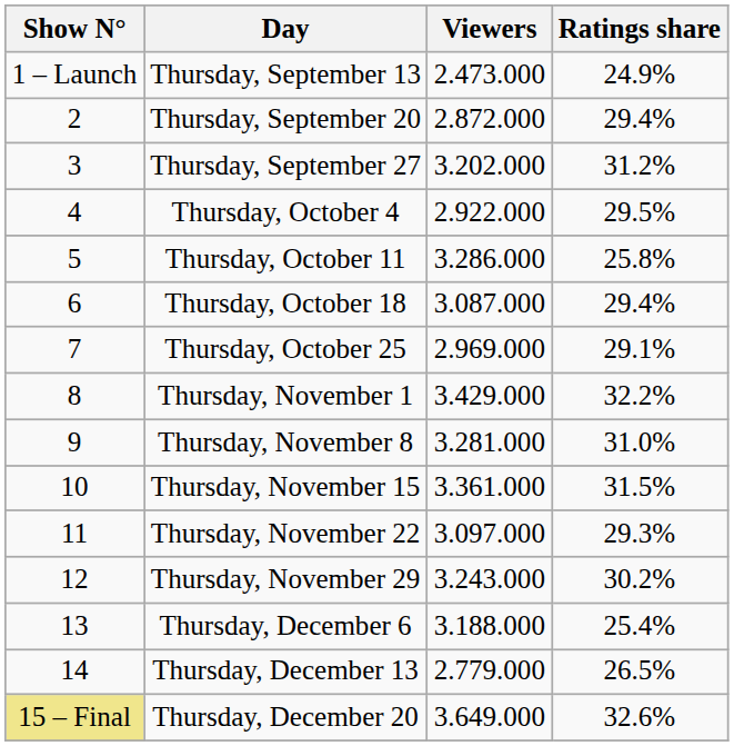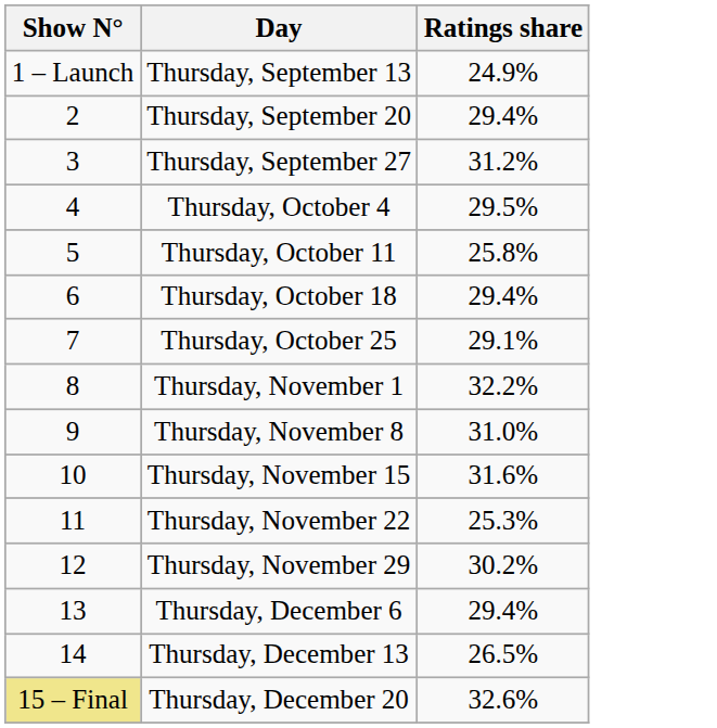- column: Viewers | 2.473.000 | 2.872.000 | 3.202.000 | 2.922.000 | 3.286.000 | 3.087.000 | 2.969.000 | 3.429.000 | 3.281.000 | 3.361.000 | 3.097.000 | 3.243.000 | 3.188.000 | 2.779.000 | 3.649.000
Thursday, November 15 | Ratings share: 31.5% -> 31.6%
Thursday, November 22 | Ratings share: 29.3% -> 25.3%
Thursday, December 6 | Ratings share: 25.4% -> 29.4%
